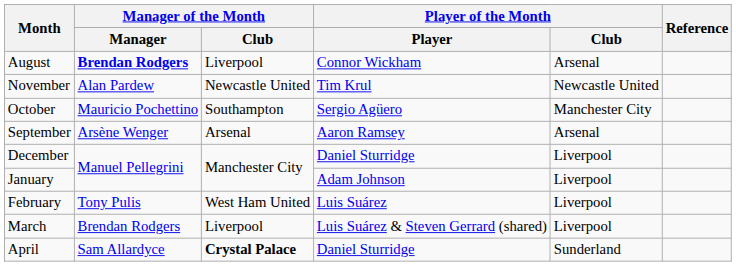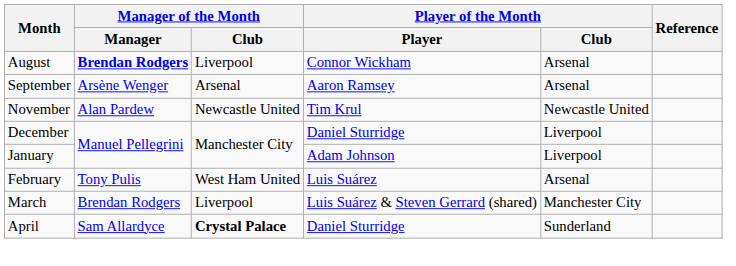rows swapped: September <-> November
- row: October | Mauricio Pochettino | Southampton | Sergio Agüero | Manchester City
February | Player of the Month / Club: Liverpool -> Arsenal
March | Player of the Month / Club: Liverpool -> Manchester City
